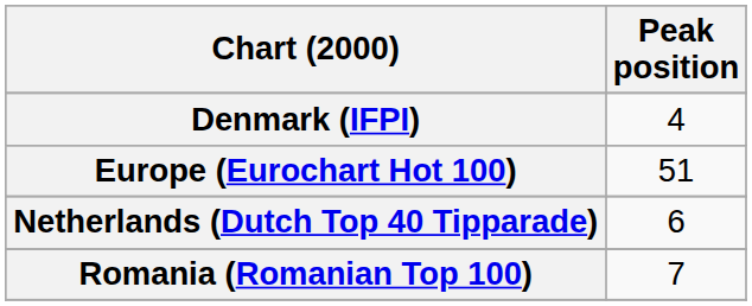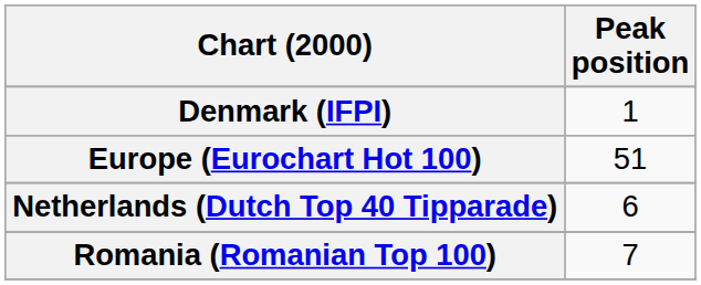Denmark (IFPI) | Peak position: 4 -> 1
